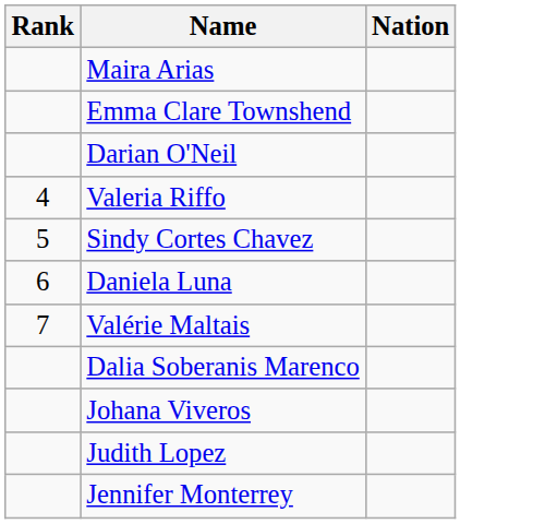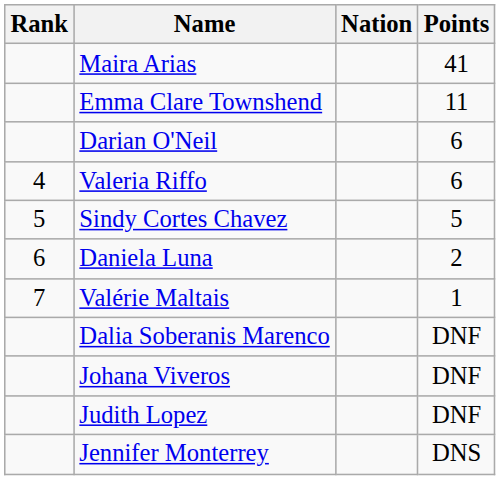+ column: Points | 41 | 11 | 6 | 6 | 5 | 2 | 1 | DNF | DNF | DNF | DNS
